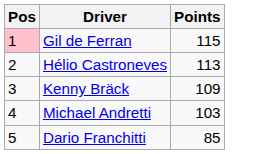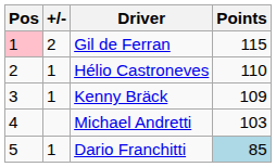+ column: +/- | 2 | 1 | 1 | 1
Hélio Castroneves | Points: 113 -> 110
Dario Franchitti | Points: no background -> lightblue background
